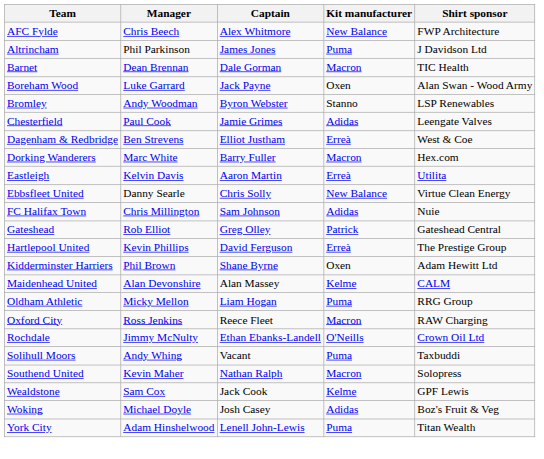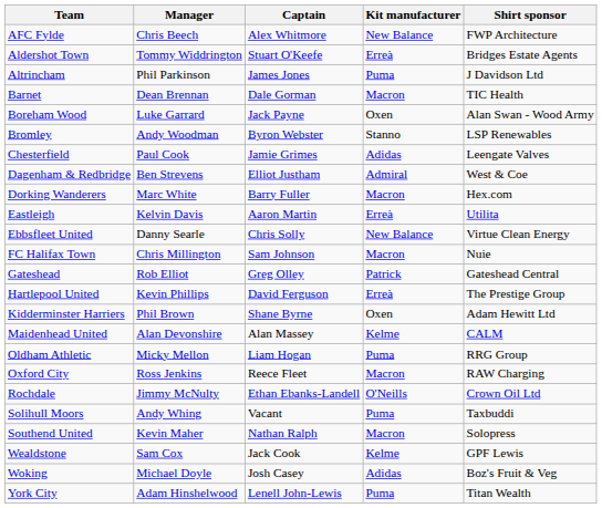+ row: Aldershot Town | Tommy Widdrington | Stuart O'Keefe | Erreà | Bridges Estate Agents
Dagenham & Redbridge | Kit manufacturer: Erreà -> Admiral
FC Halifax Town | Kit manufacturer: Adidas -> Macron
